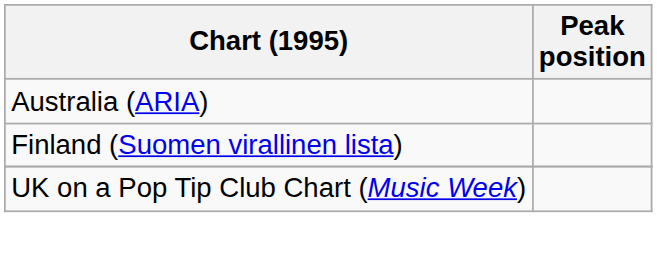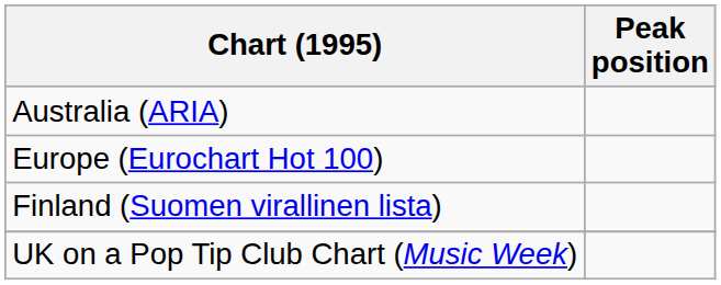+ row: Europe (Eurochart Hot 100)
